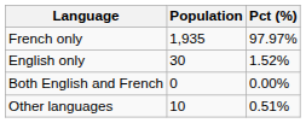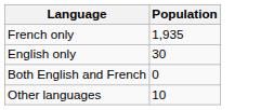- column: Pct (%) | 97.97% | 1.52% | 0.00% | 0.51%
